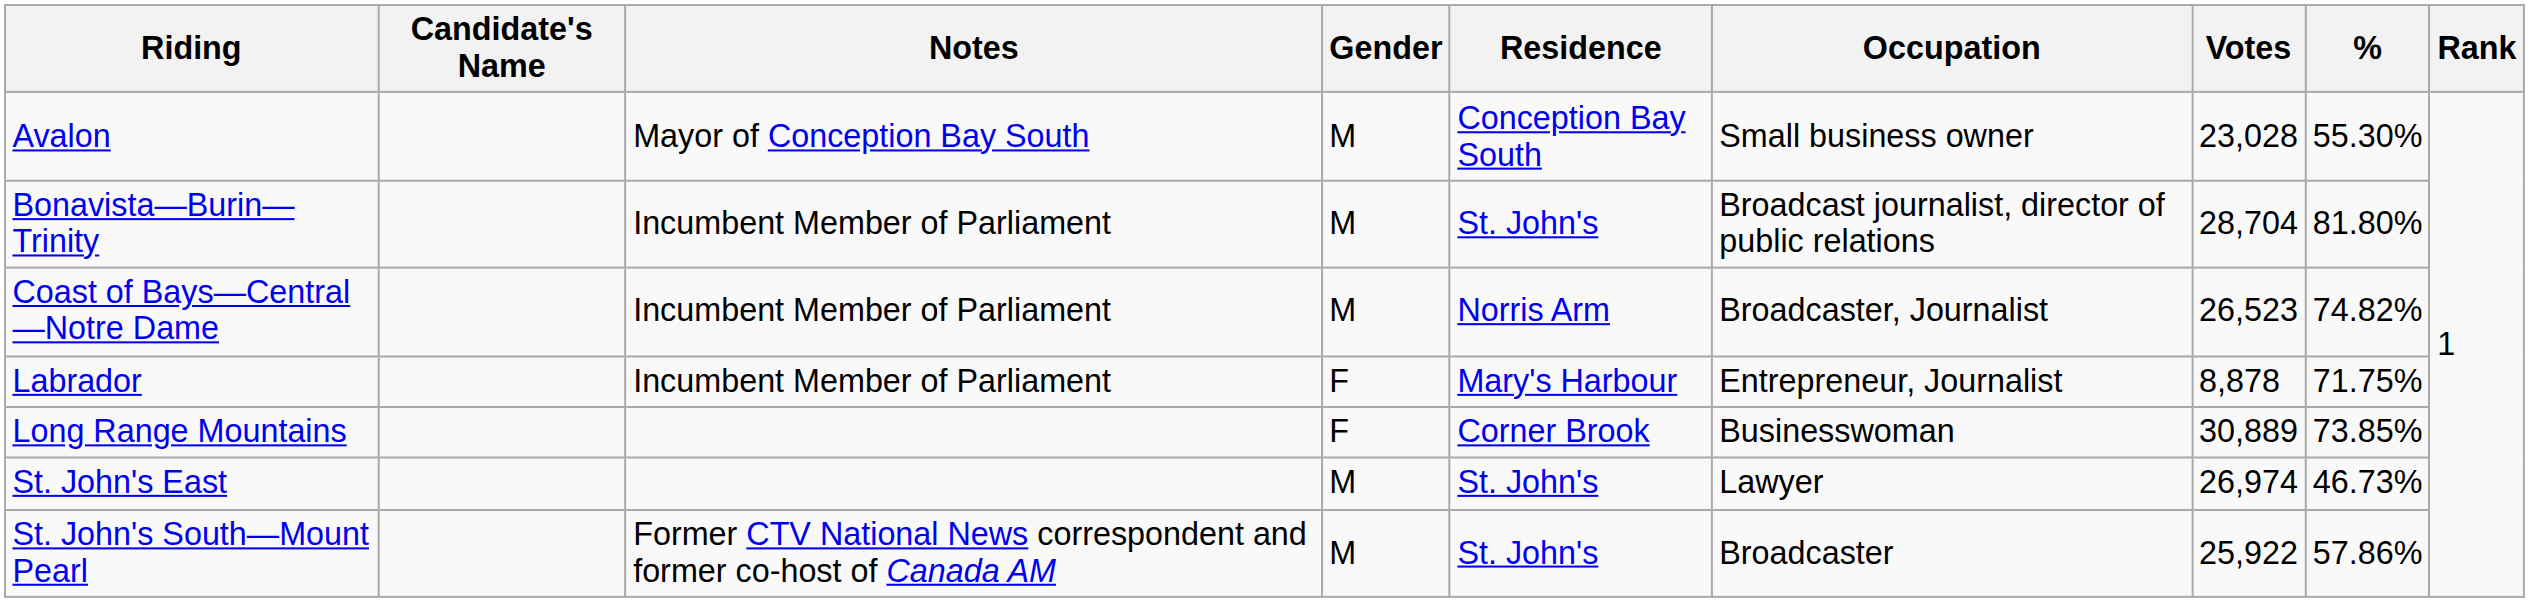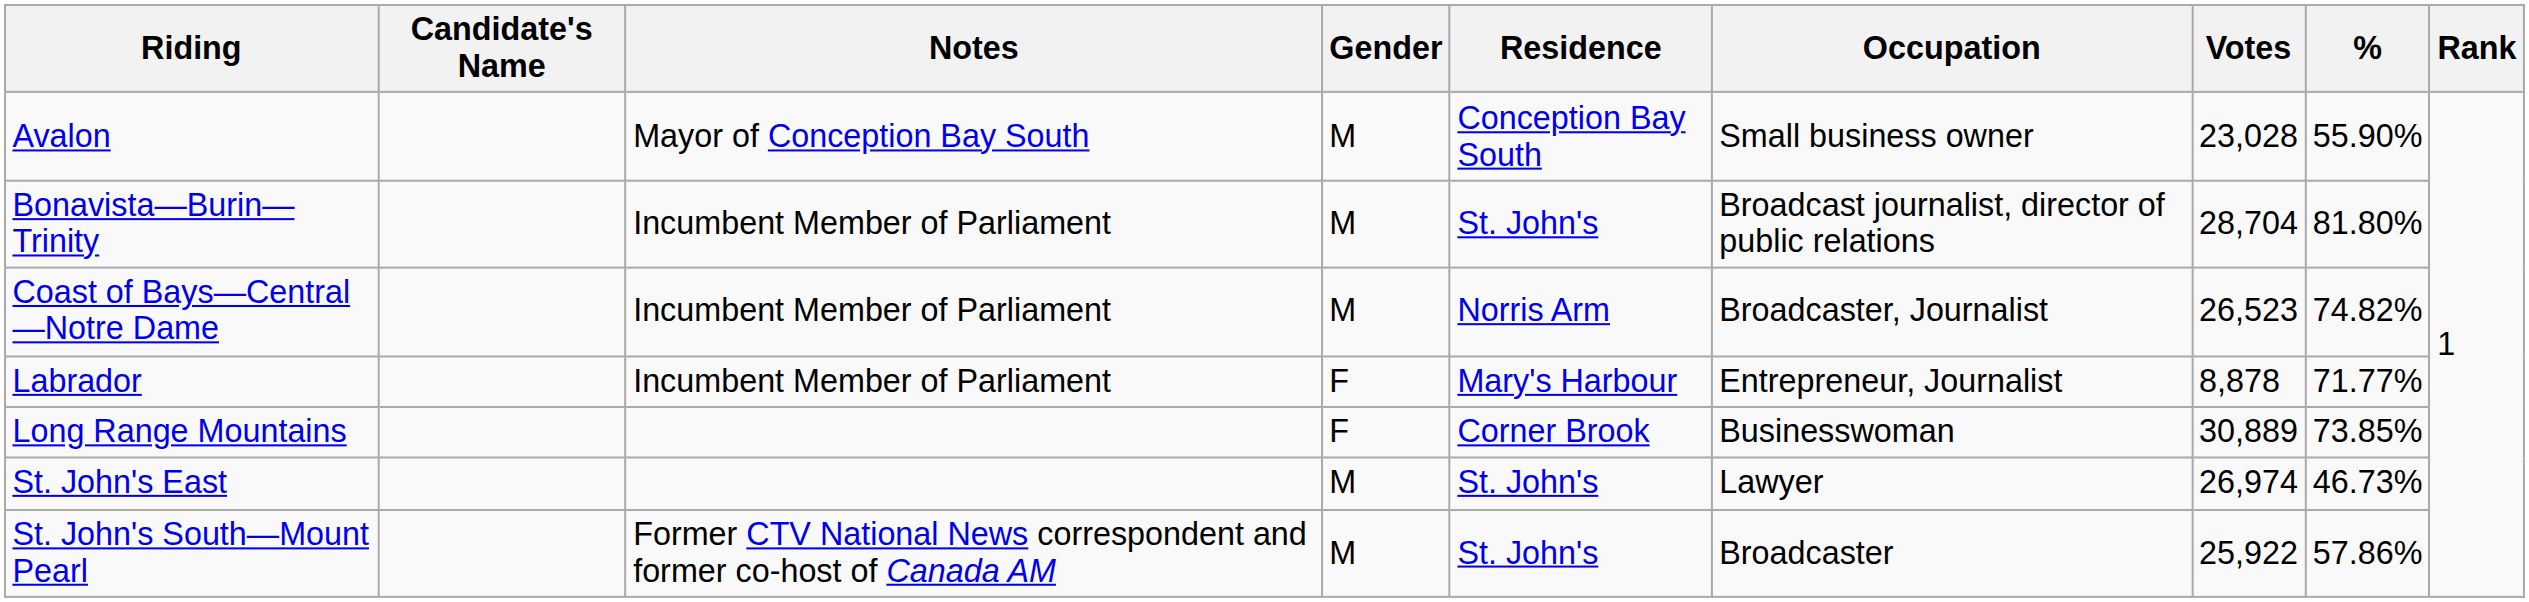Avalon | %: 55.30% -> 55.90%
Labrador | %: 71.75% -> 71.77%
